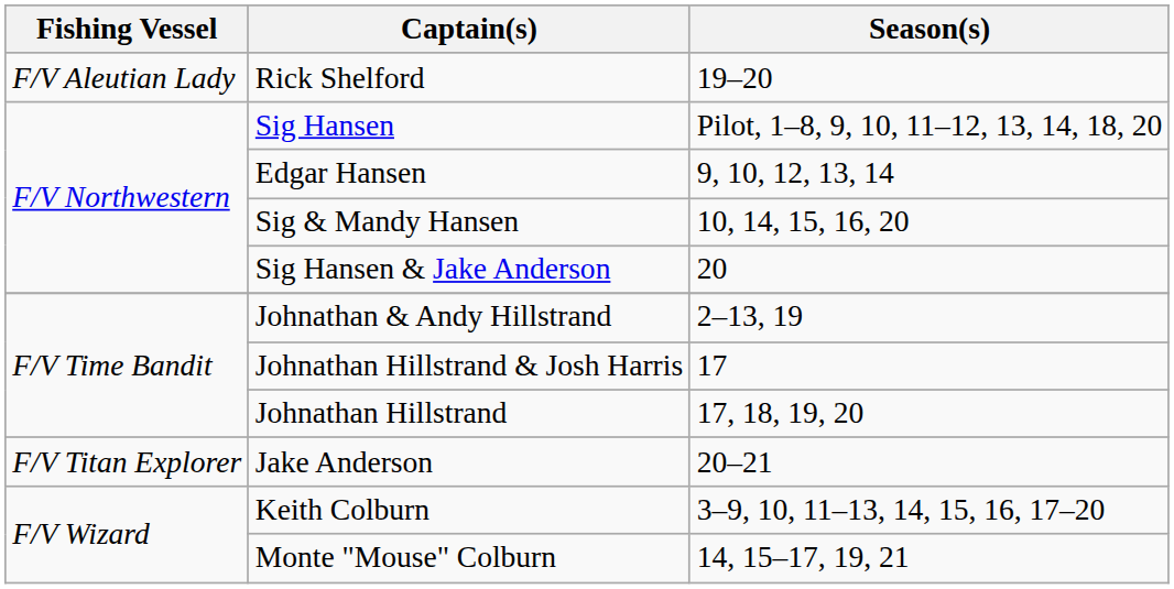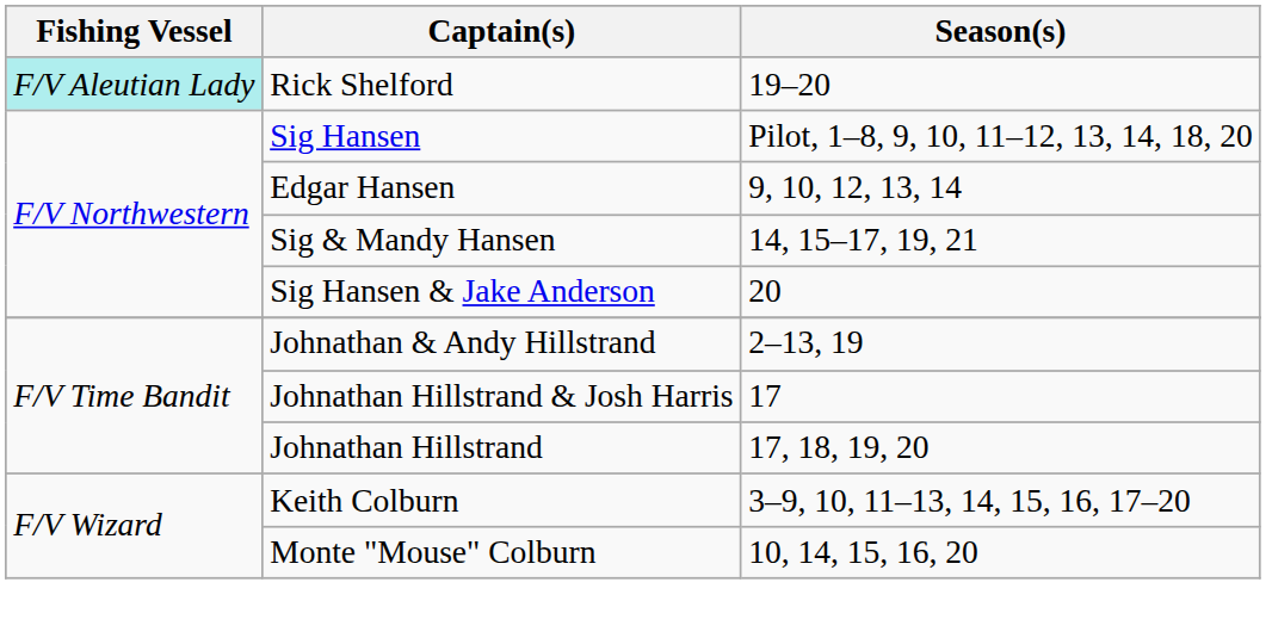Rick Shelford | Fishing Vessel: no background -> paleturquoise background
Sig & Mandy Hansen | Season(s): 10, 14, 15, 16, 20 -> 14, 15–17, 19, 21
- row: F/V Titan Explorer | Jake Anderson | 20–21
Monte "Mouse" Colburn | Season(s): 14, 15–17, 19, 21 -> 10, 14, 15, 16, 20
